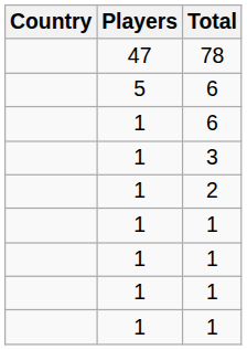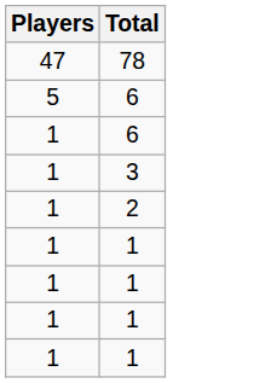- column: Country
